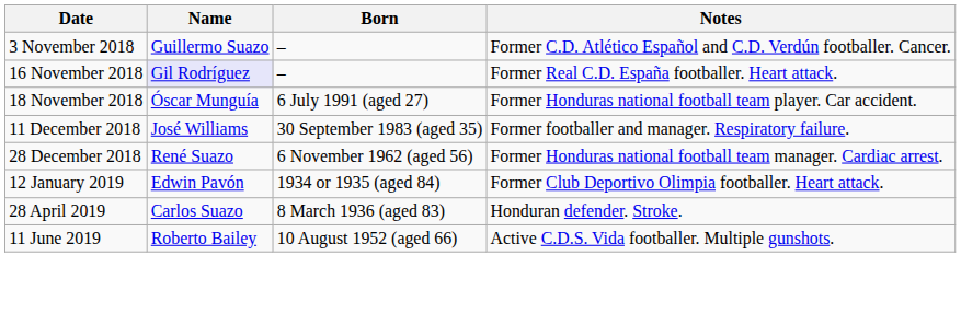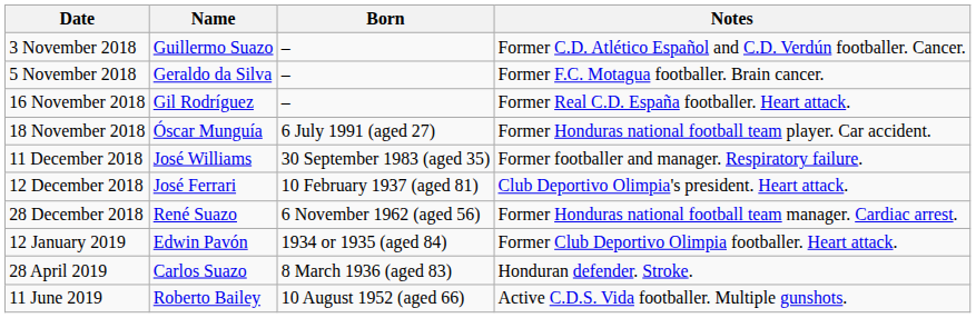+ row: 5 November 2018 | Geraldo da Silva | – | Former F.C. Motagua footballer. Brain cancer.
16 November 2018 | Name: lavender background -> no background
+ row: 12 December 2018 | José Ferrari | 10 February 1937 (aged 81) | Club Deportivo Olimpia's president. Heart attack.
